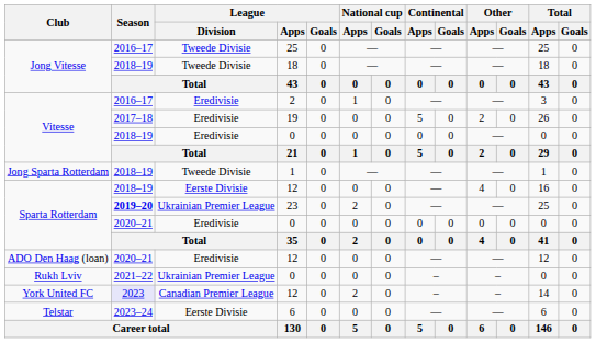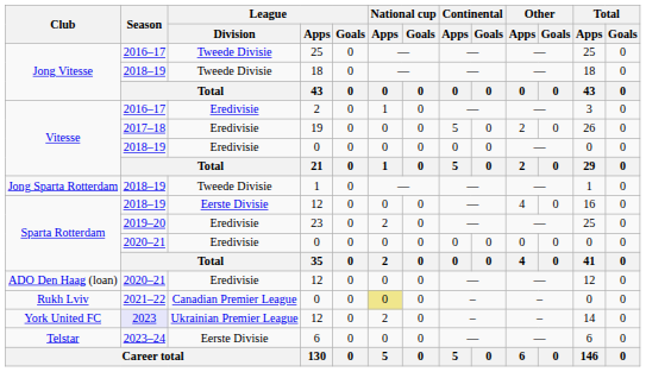23 | Season: bold -> normal
23 | League / Division: Ukrainian Premier League -> Eredivisie
Rukh Lviv / 0 | League / Division: Ukrainian Premier League -> Canadian Premier League
Rukh Lviv / 0 | National cup / Apps: no background -> khaki background
York United FC / 12 | League / Division: Canadian Premier League -> Ukrainian Premier League
